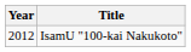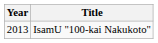IsamU "100-kai Nakukoto" | Year: 2012 -> 2013
